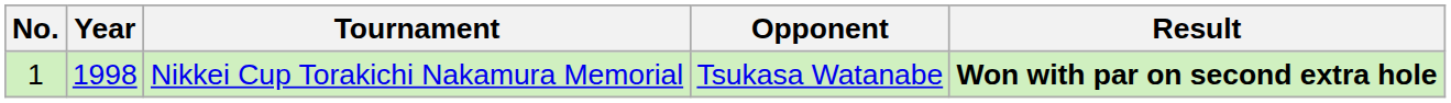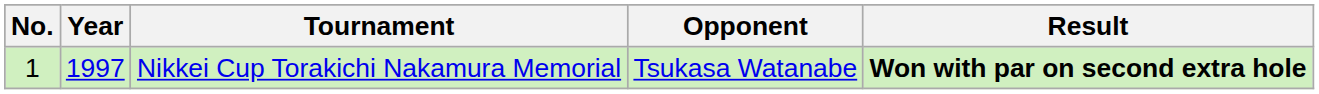Nikkei Cup Torakichi Nakamura Memorial | Year: 1998 -> 1997
